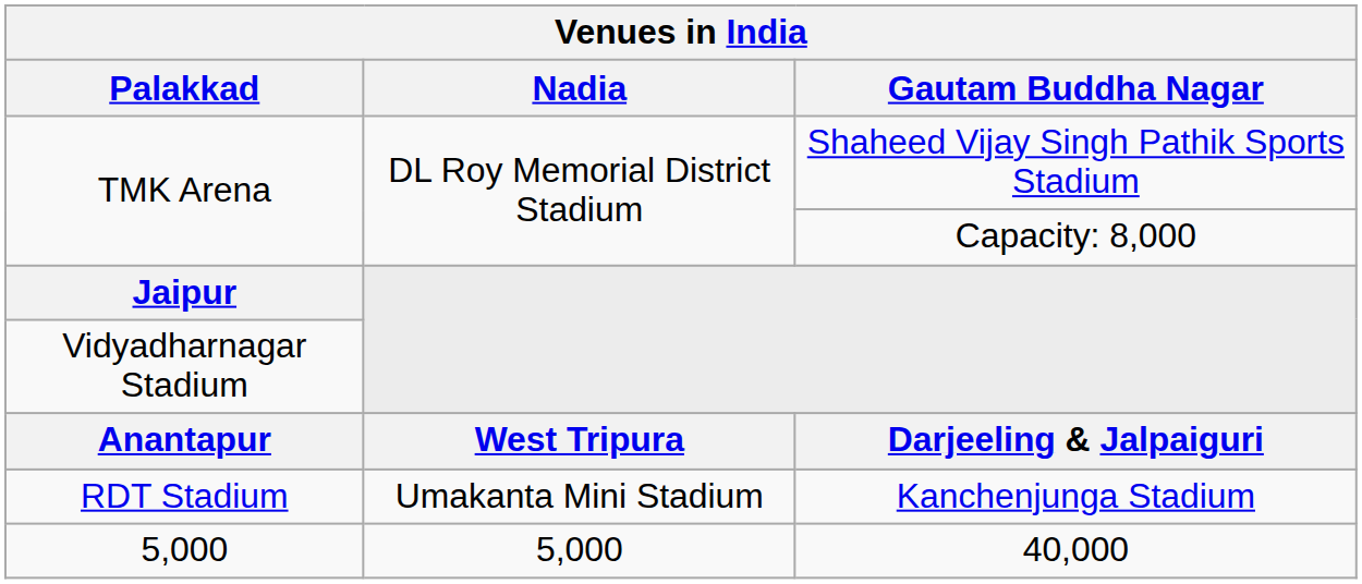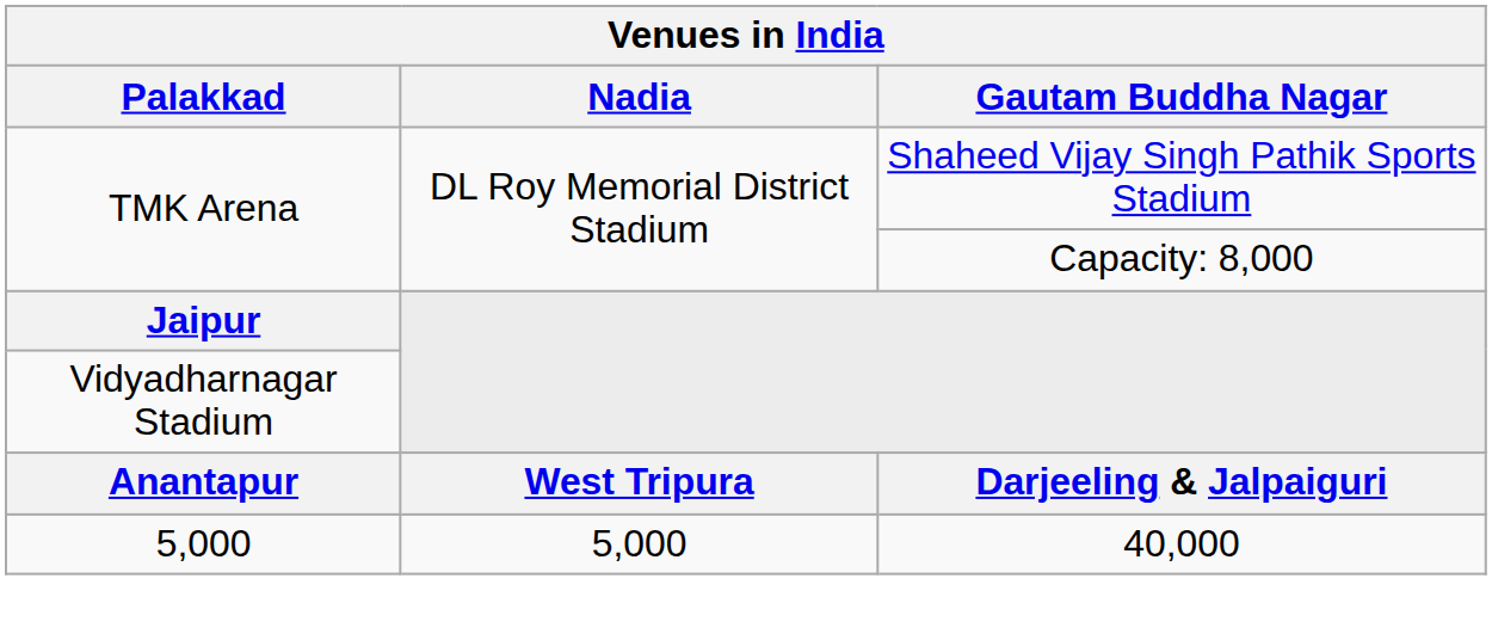- row: RDT Stadium | Umakanta Mini Stadium | Kanchenjunga Stadium
